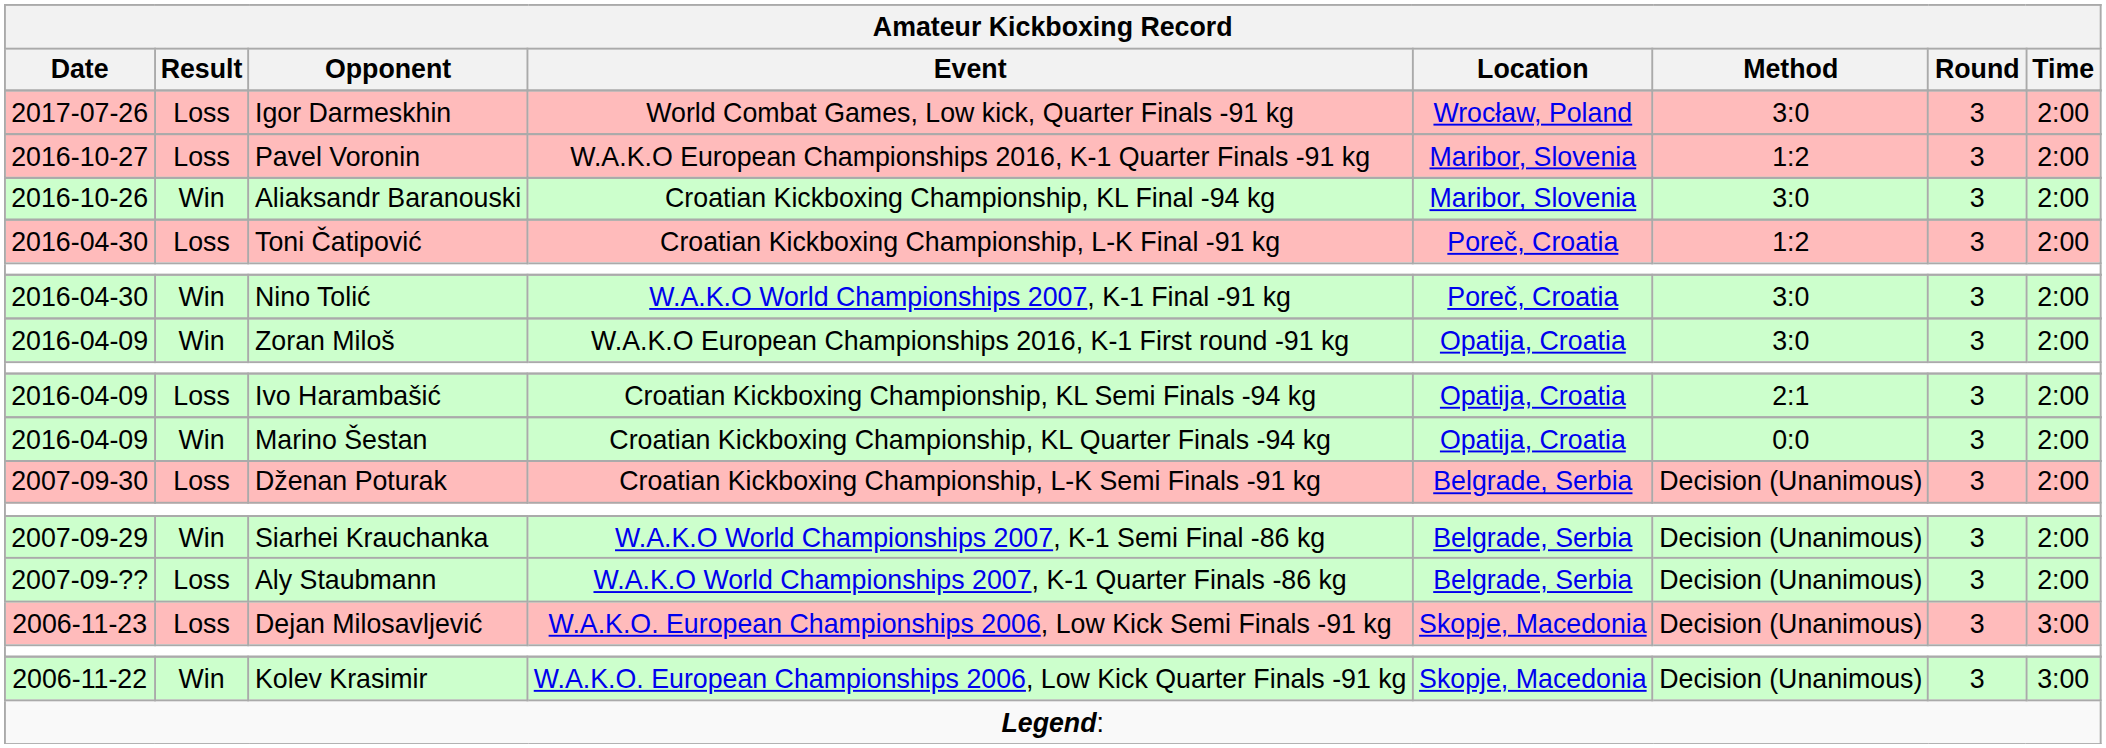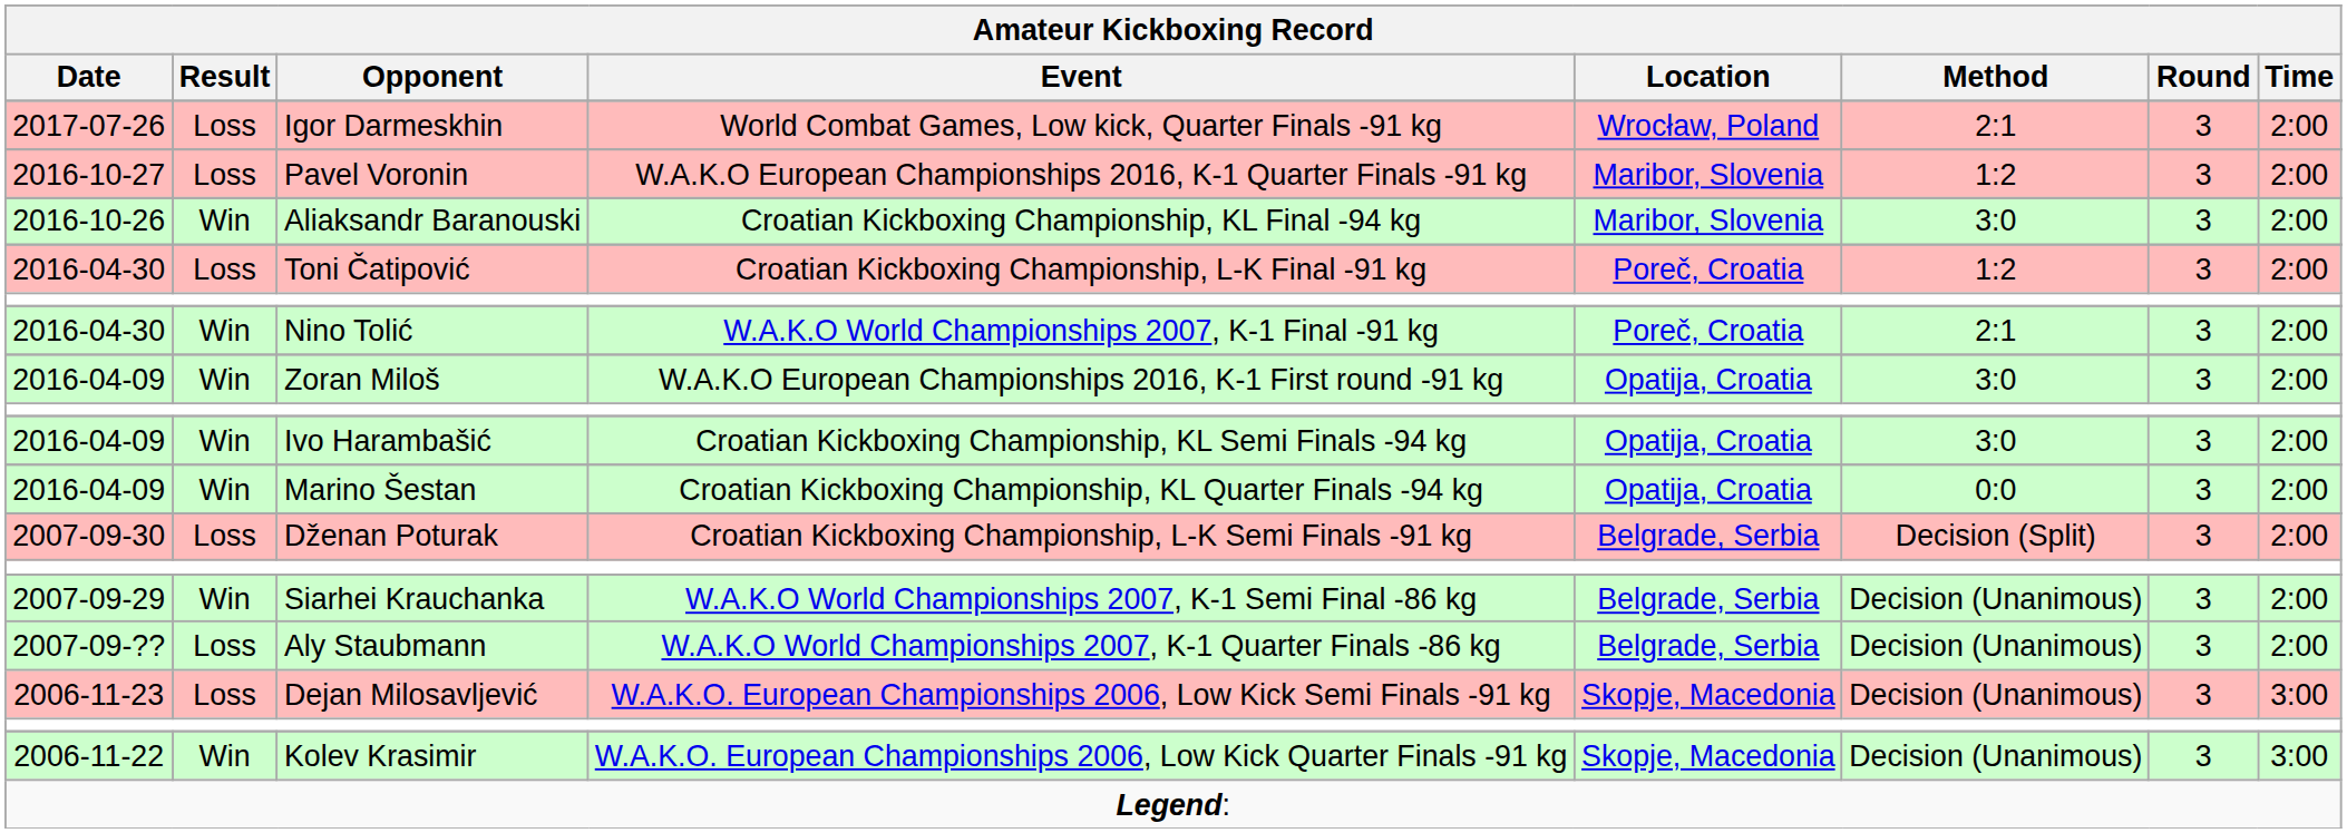Igor Darmeskhin | Method: 3:0 -> 2:1
Nino Tolić | Method: 3:0 -> 2:1
Ivo Harambašić | Result: Loss -> Win
Ivo Harambašić | Method: 2:1 -> 3:0
Dženan Poturak | Method: Decision (Unanimous) -> Decision (Split)
